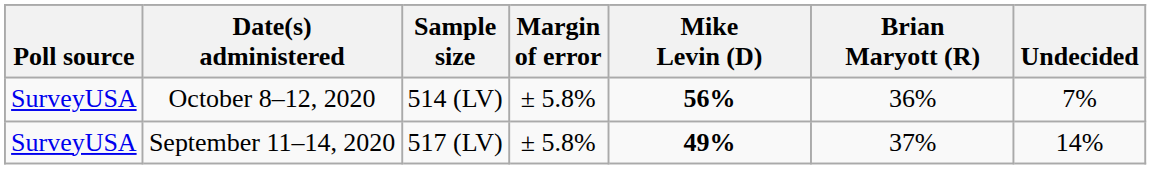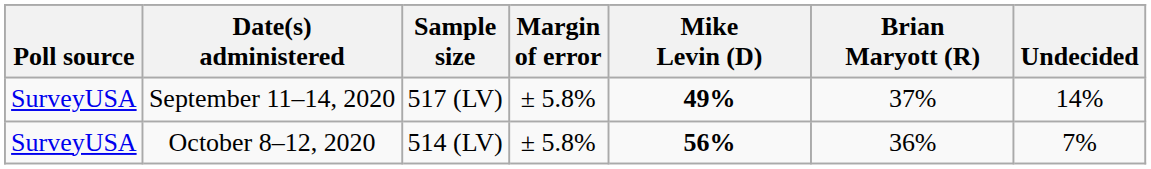rows swapped: October 8–12, 2020 <-> September 11–14, 2020
